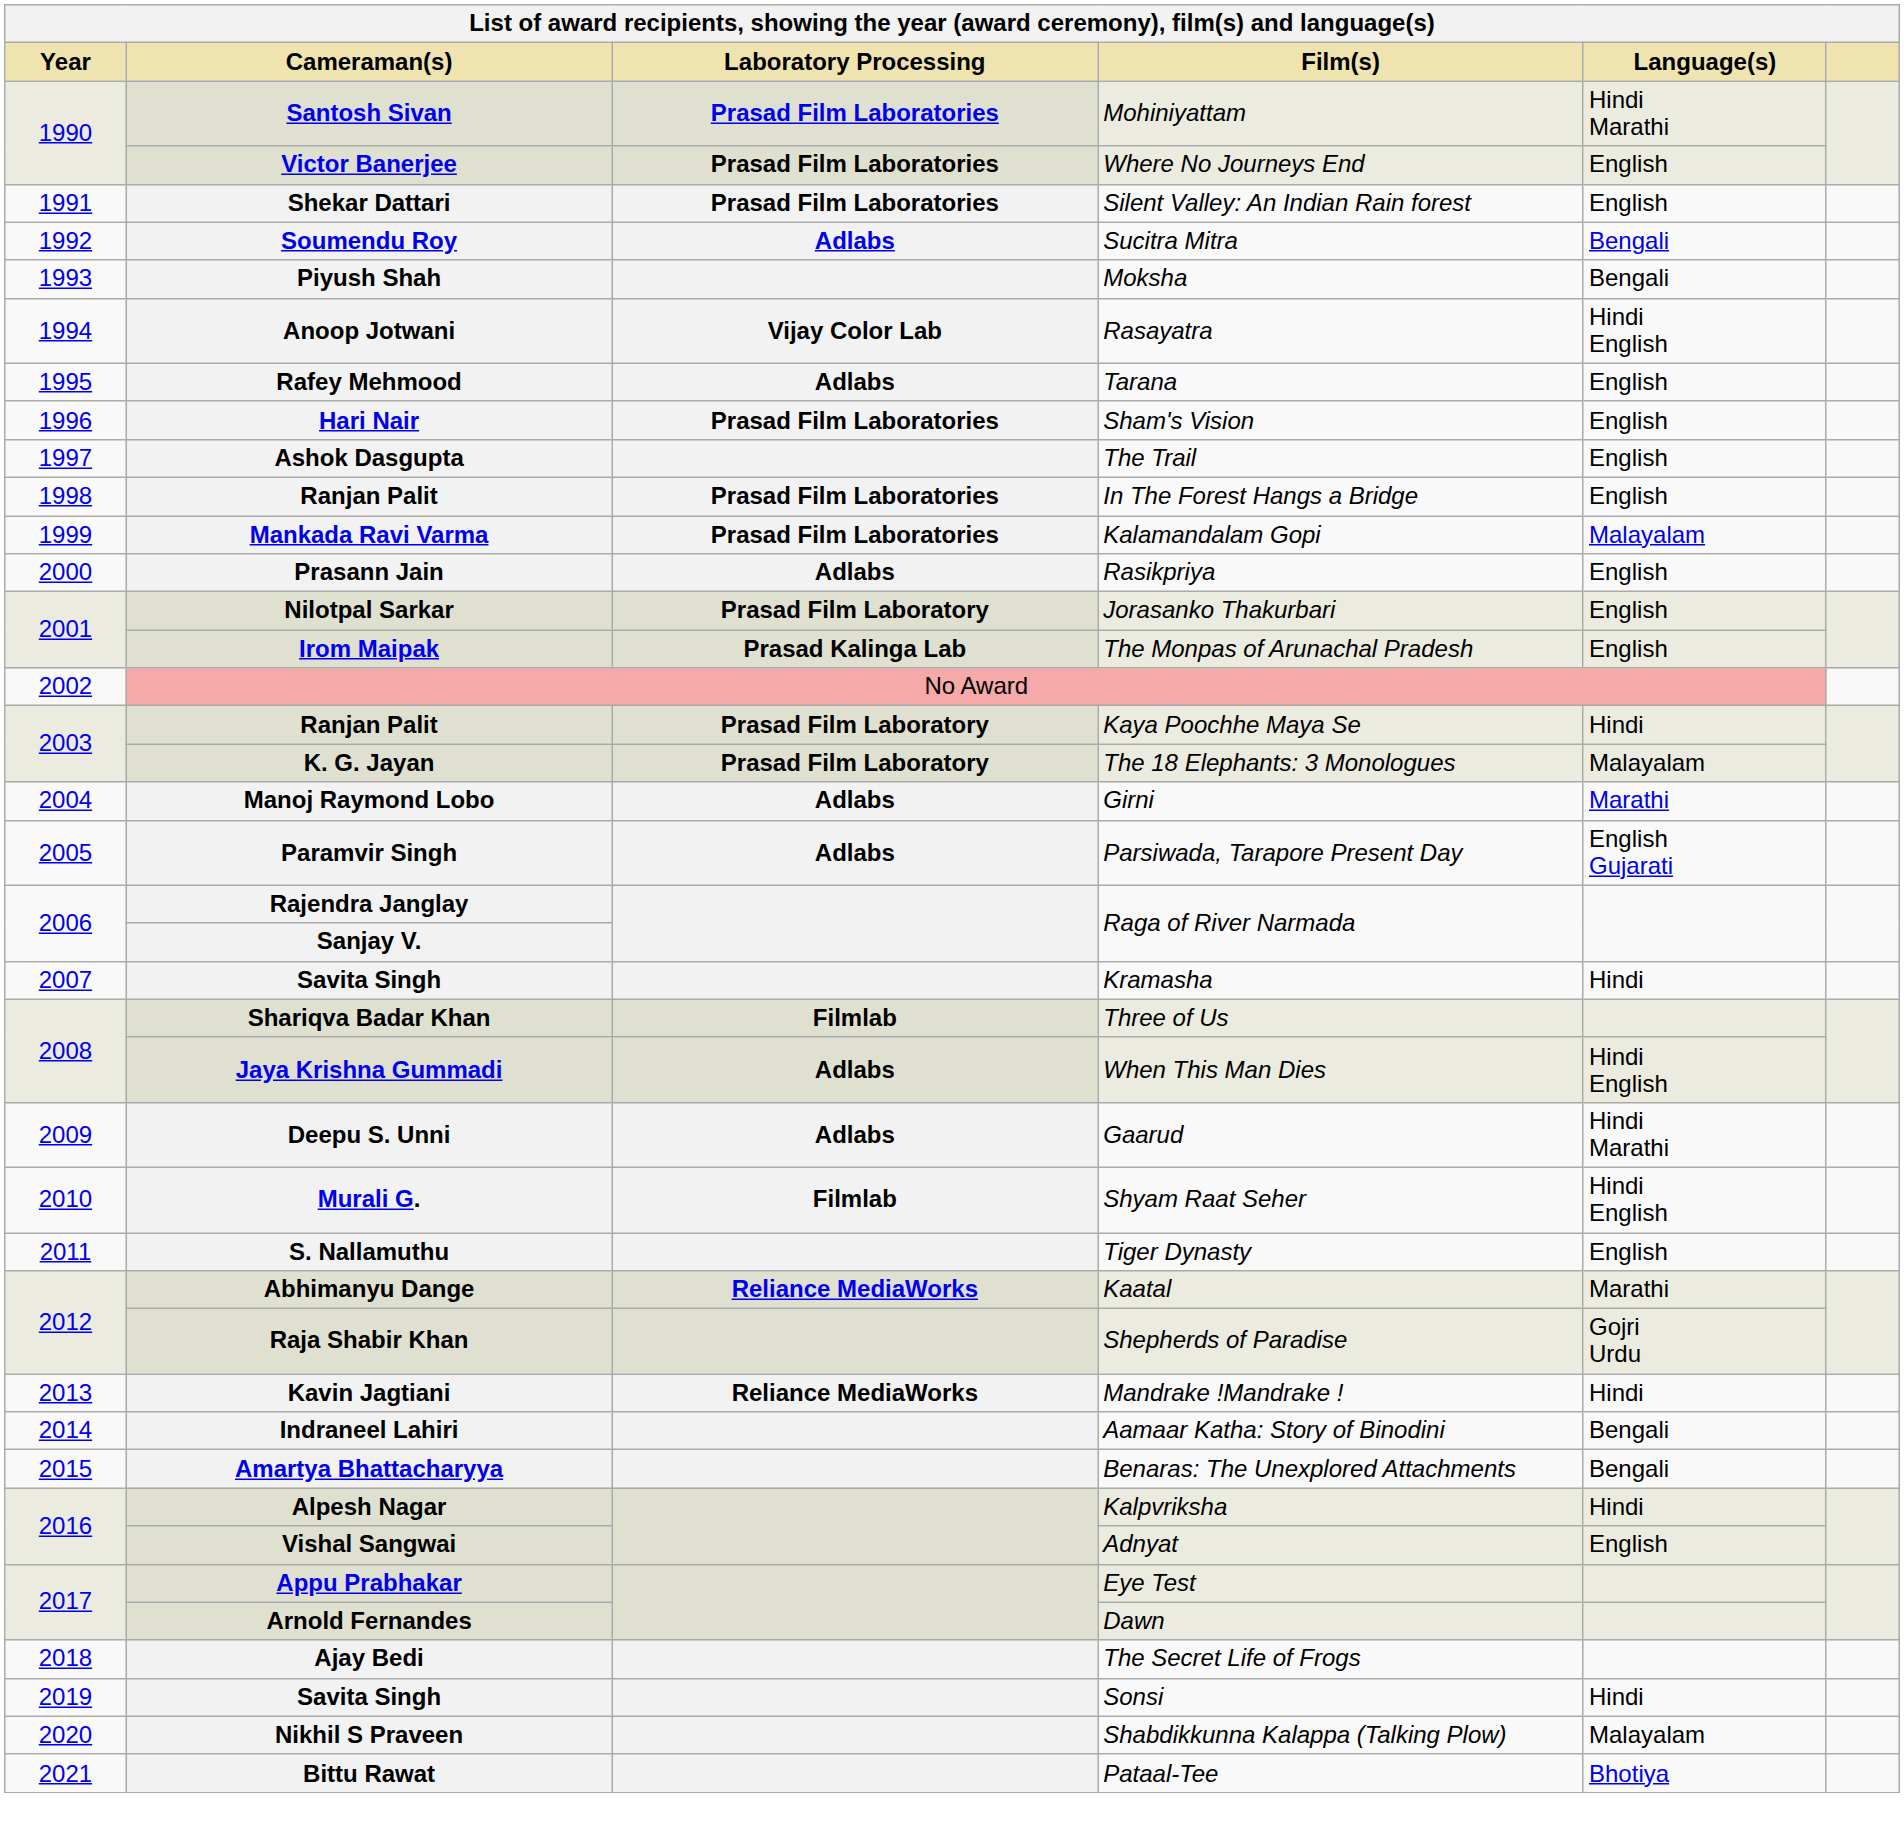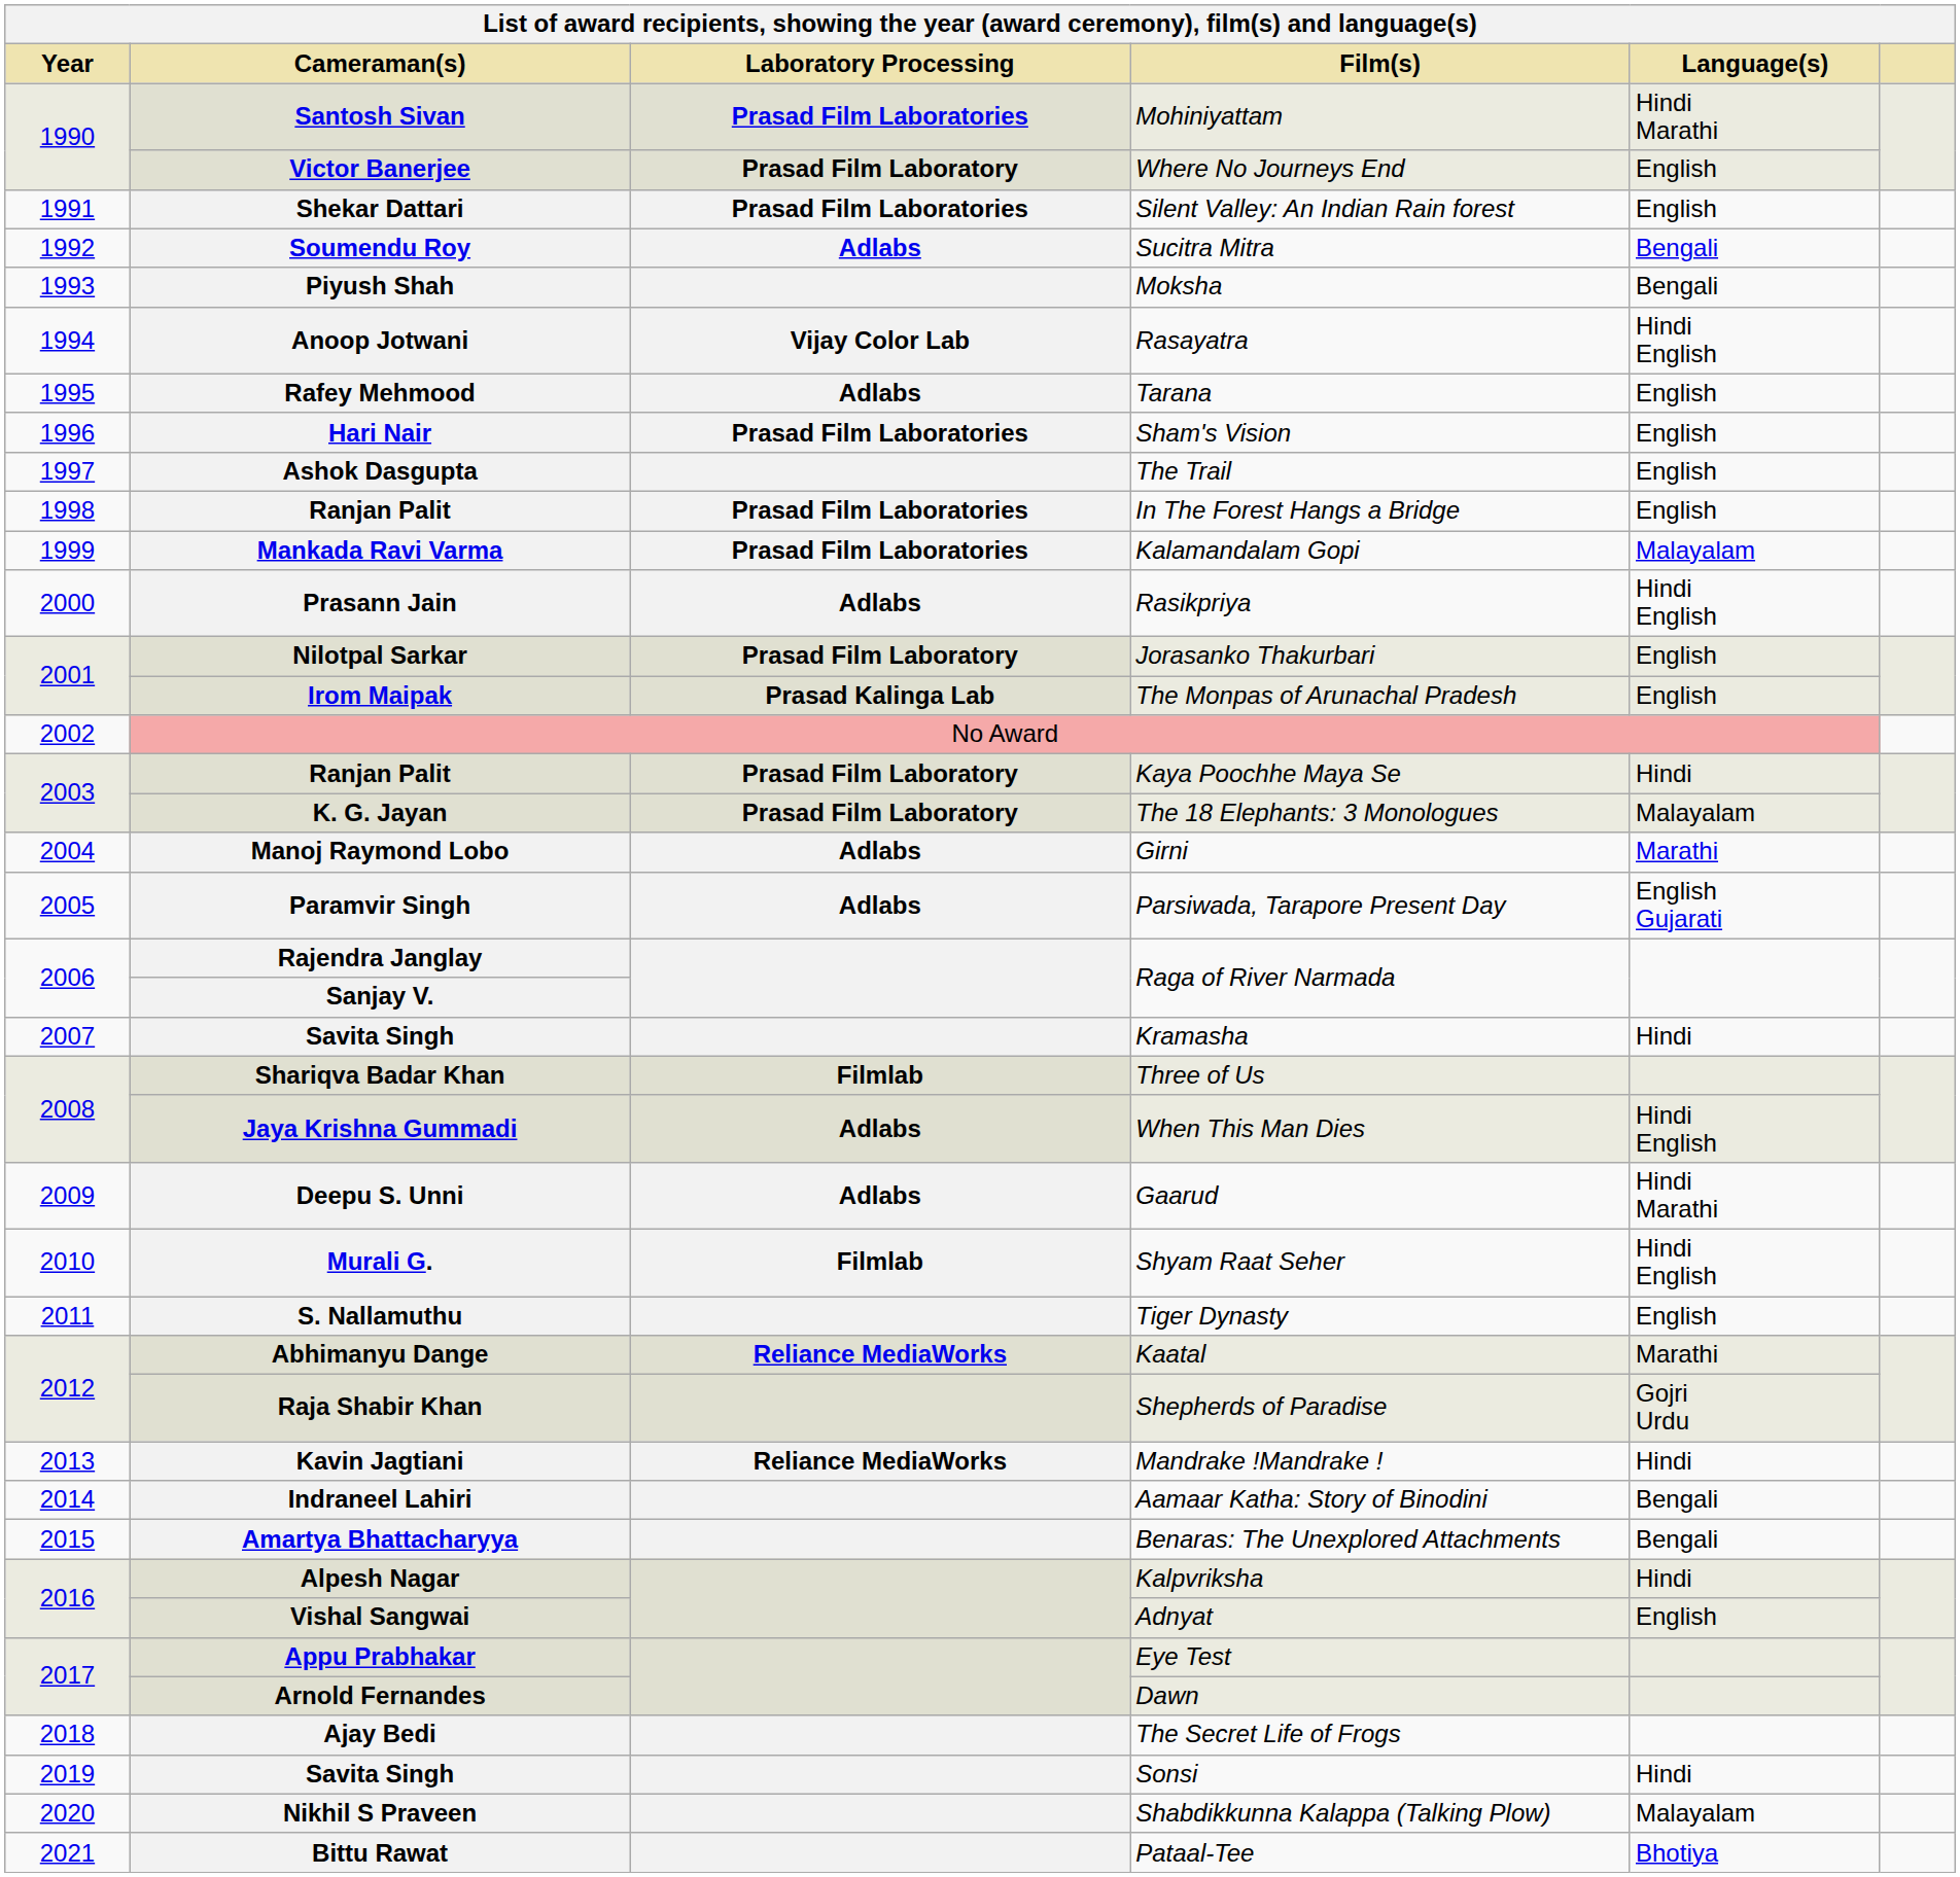Victor Banerjee | Laboratory Processing: Prasad Film Laboratories -> Prasad Film Laboratory
Prasann Jain | Language(s): English -> Hindi English
